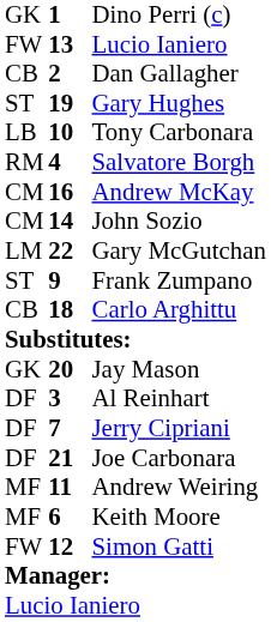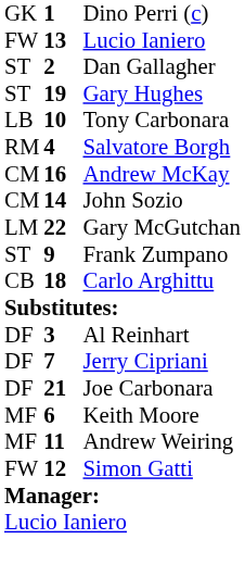Dan Gallagher | column 1: CB -> ST
- row: GK | 20 | Jay Mason
rows swapped: Andrew Weiring <-> Keith Moore
